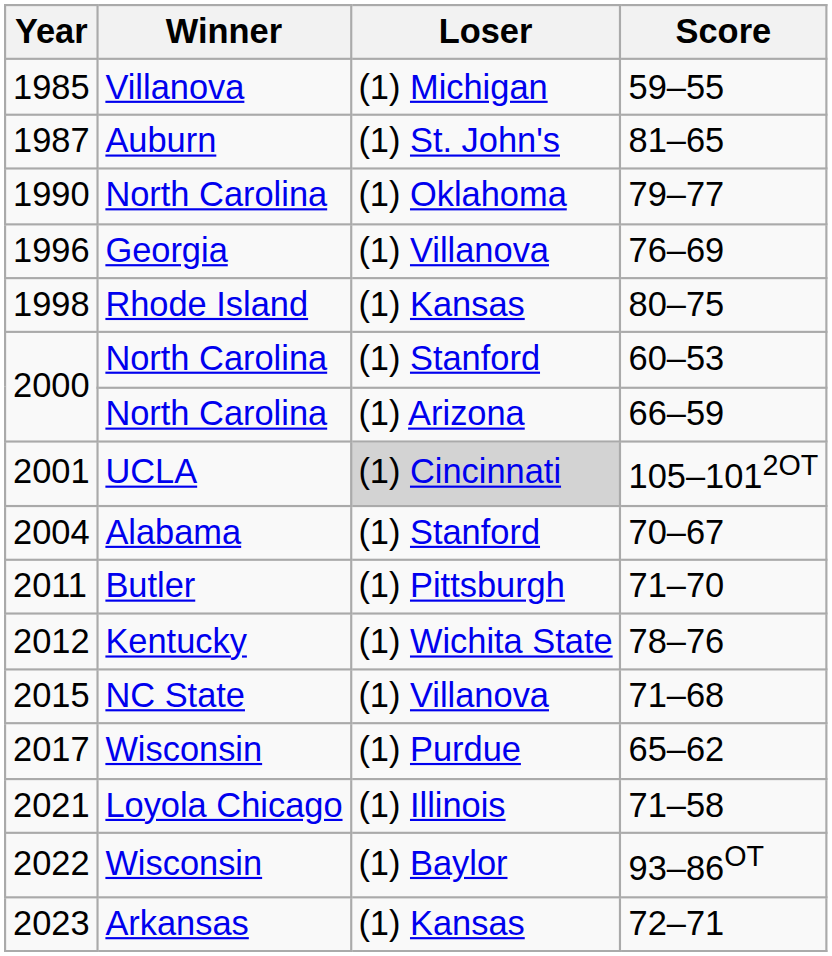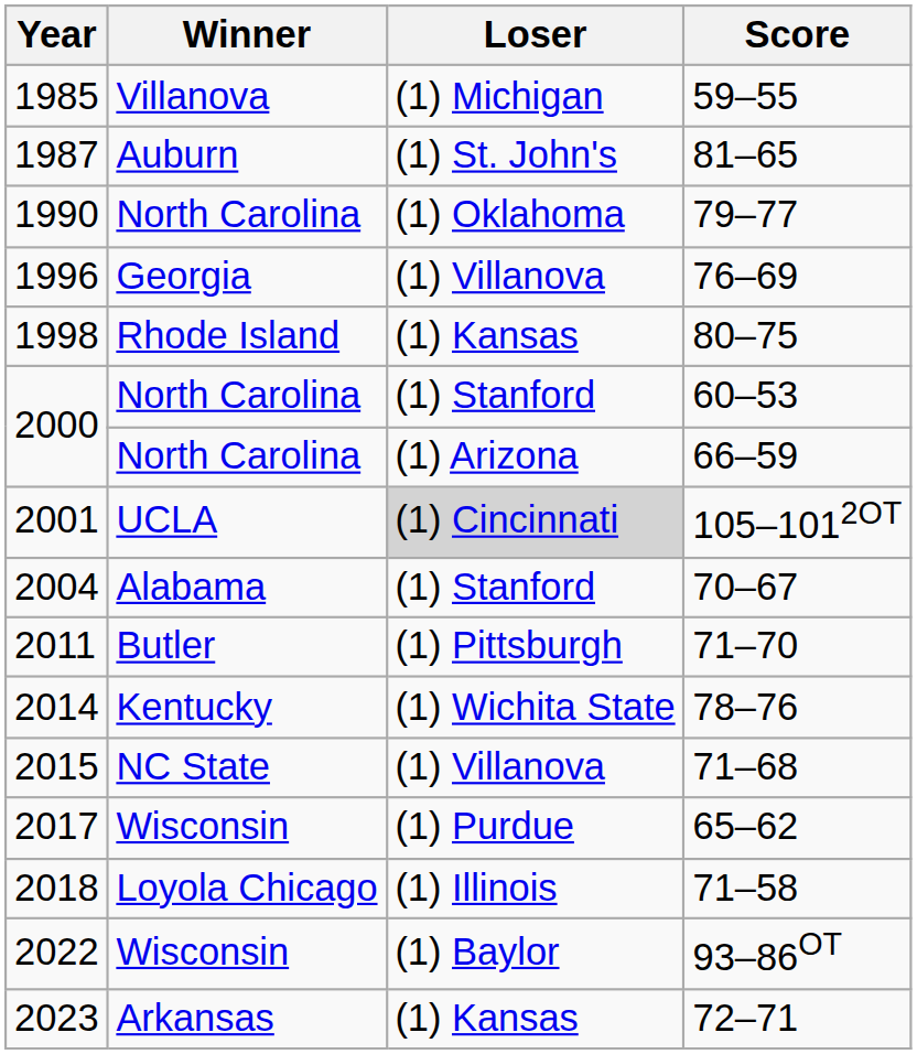78–76 | Year: 2012 -> 2014
71–58 | Year: 2021 -> 2018
